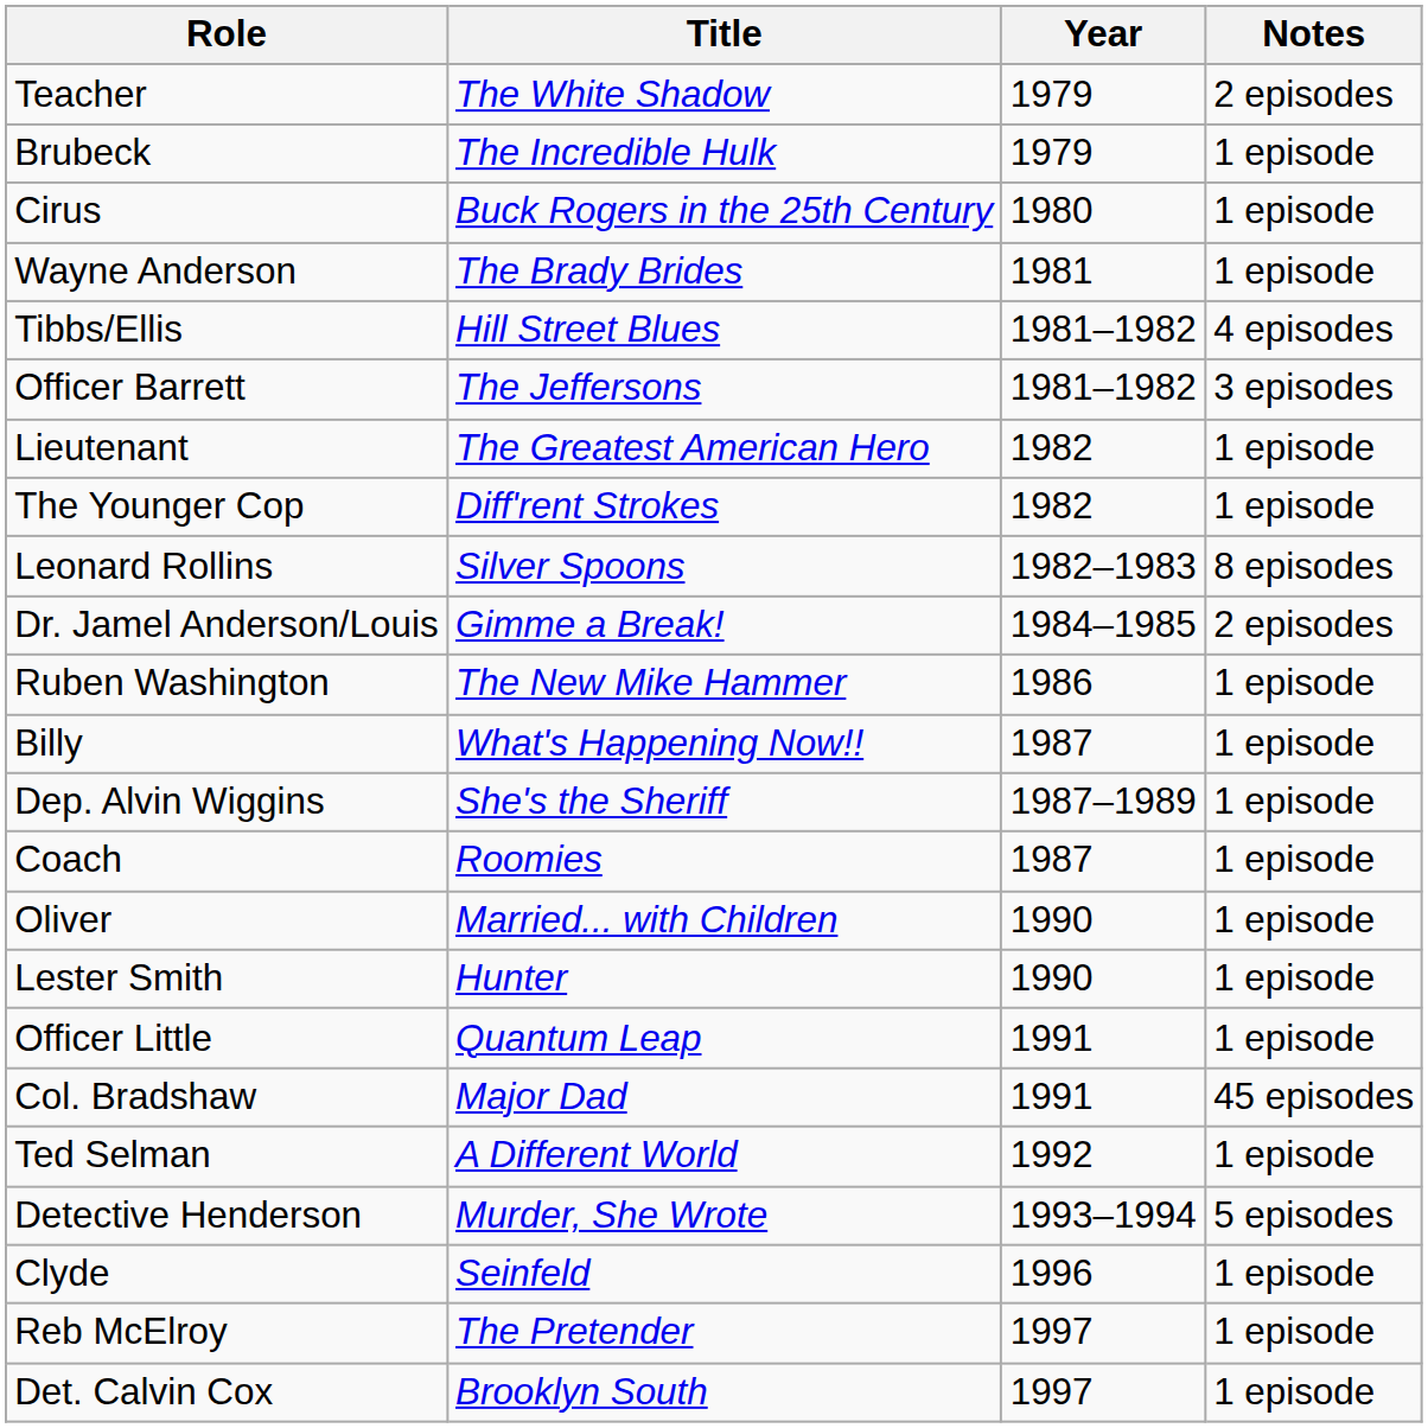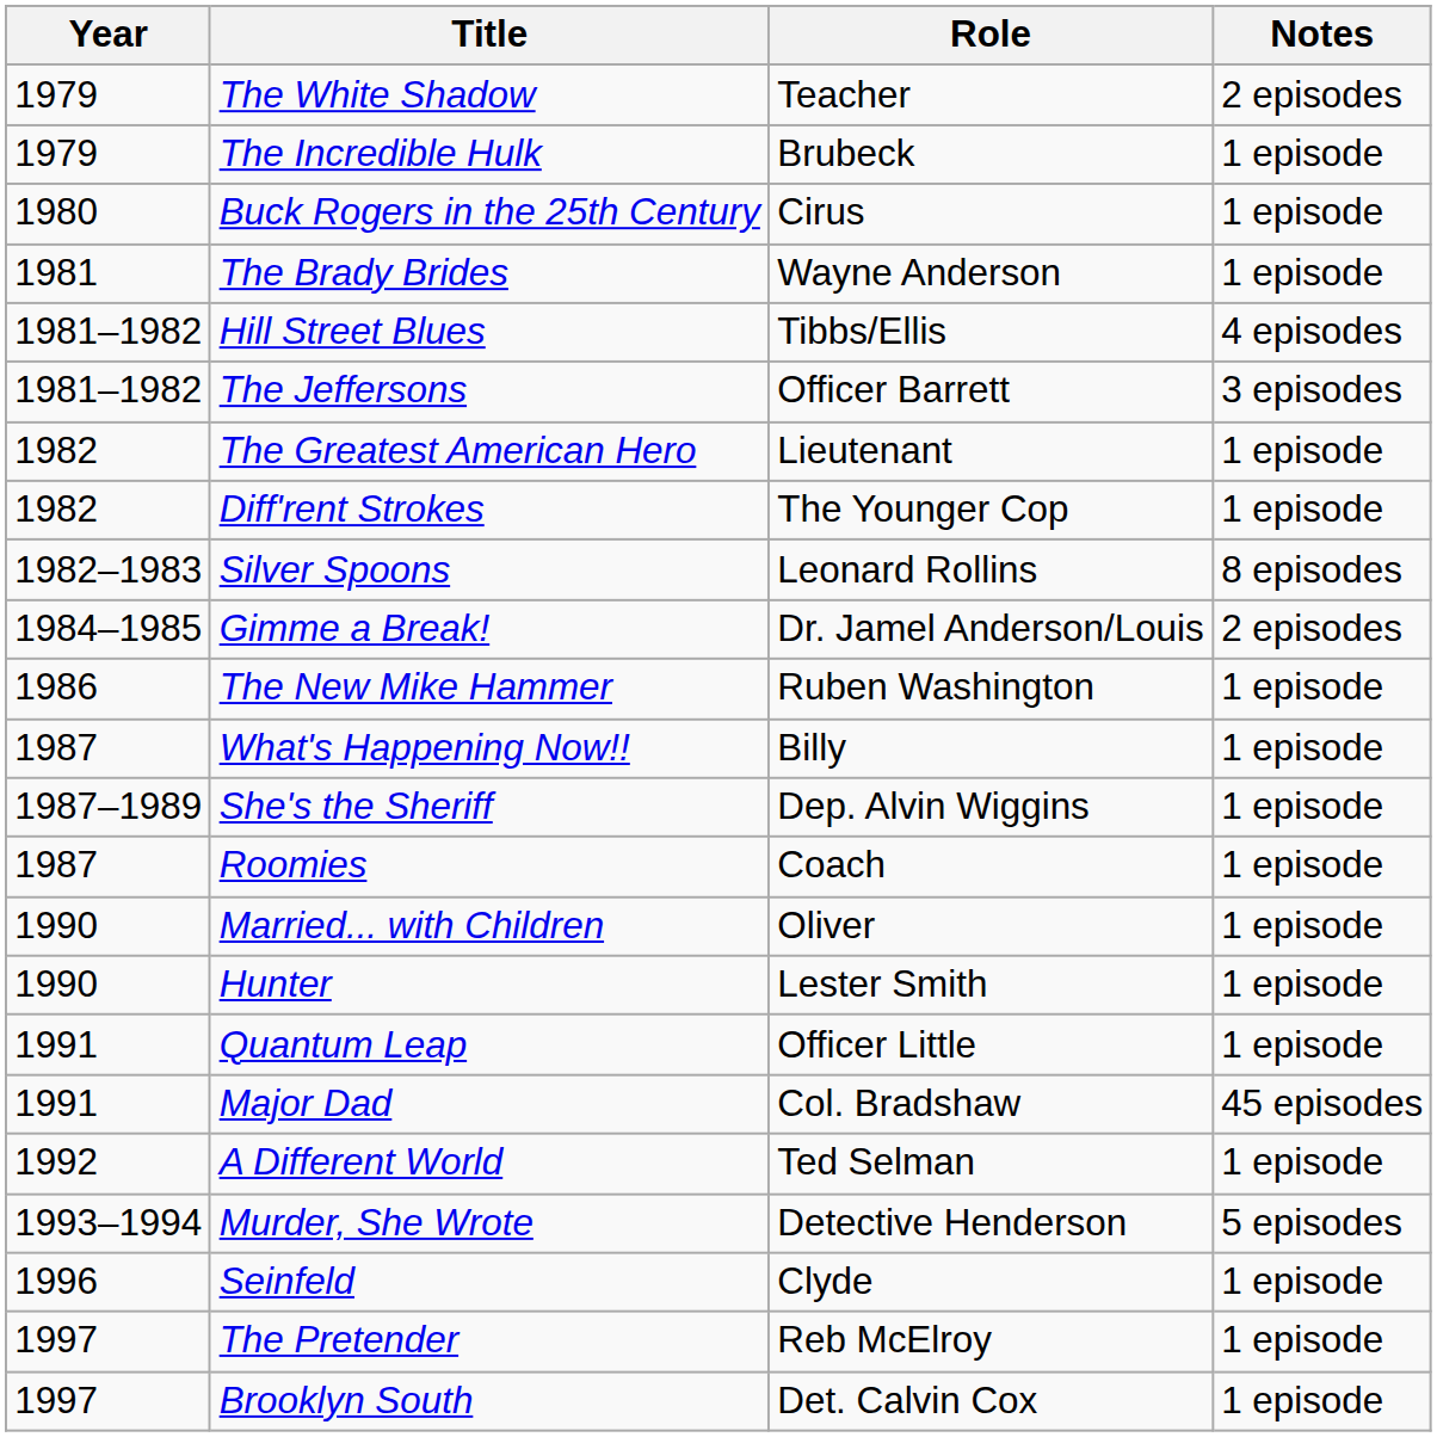columns swapped: Year <-> Role
